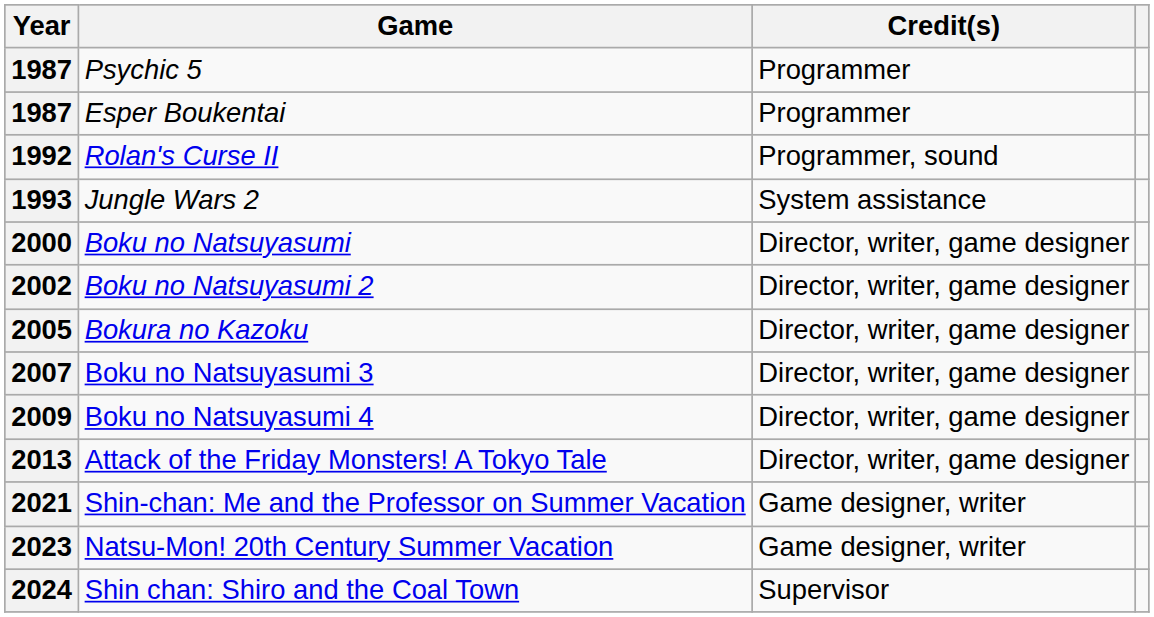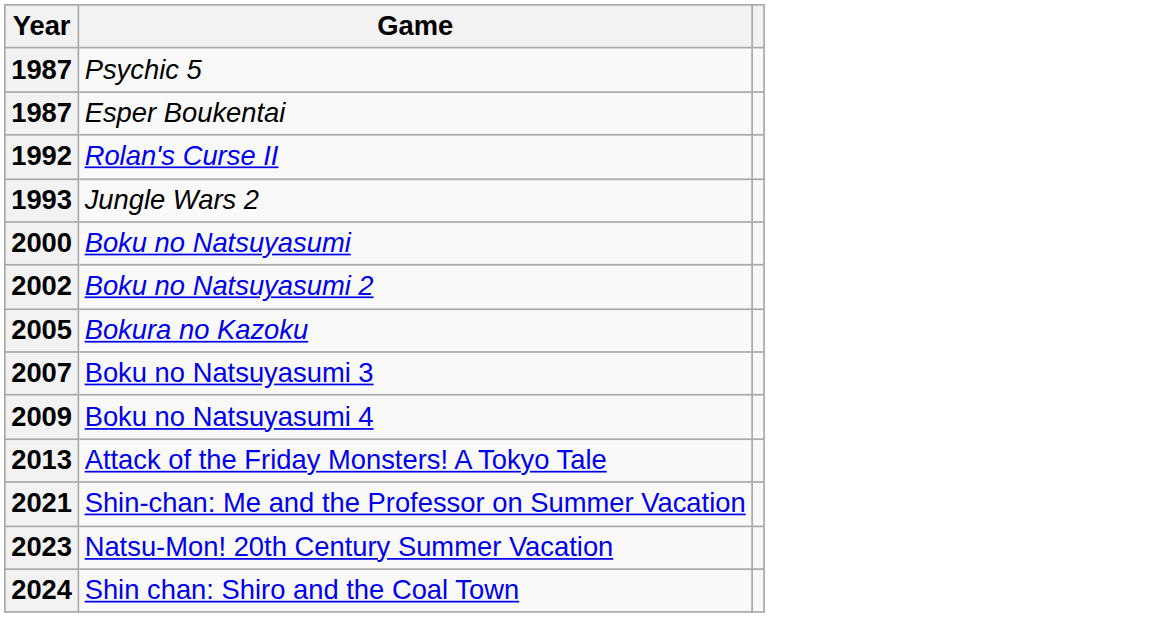- column: Credit(s) | Programmer | Programmer | Programmer, sound | System assistance | Director, writer, game designer | Director, writer, game designer | Director, writer, game designer | Director, writer, game designer | Director, writer, game designer | Director, writer, game designer | Game designer, writer | Game designer, writer | Supervisor
